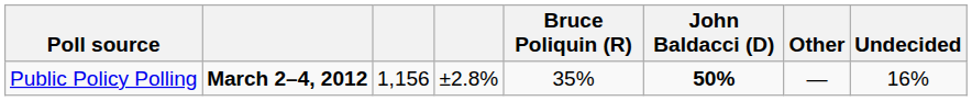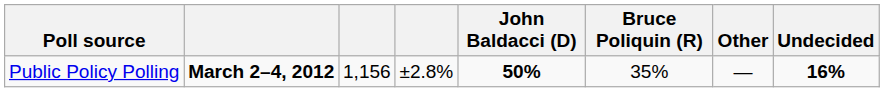columns swapped: Bruce Poliquin (R) <-> John Baldacci (D)
Public Policy Polling | Undecided: normal -> bold
